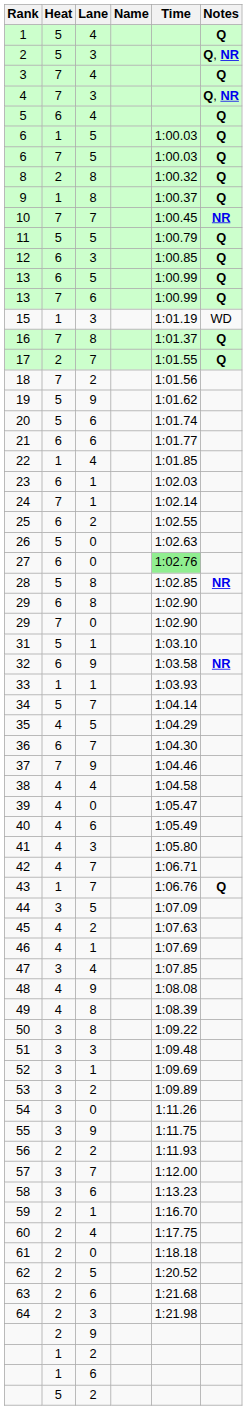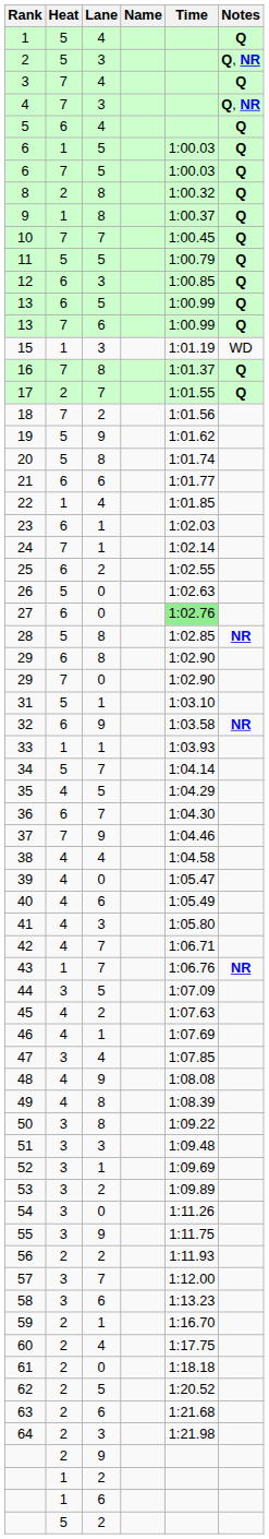10 | Notes: NR -> Q
20 | Lane: 6 -> 8
43 | Notes: Q -> NR
